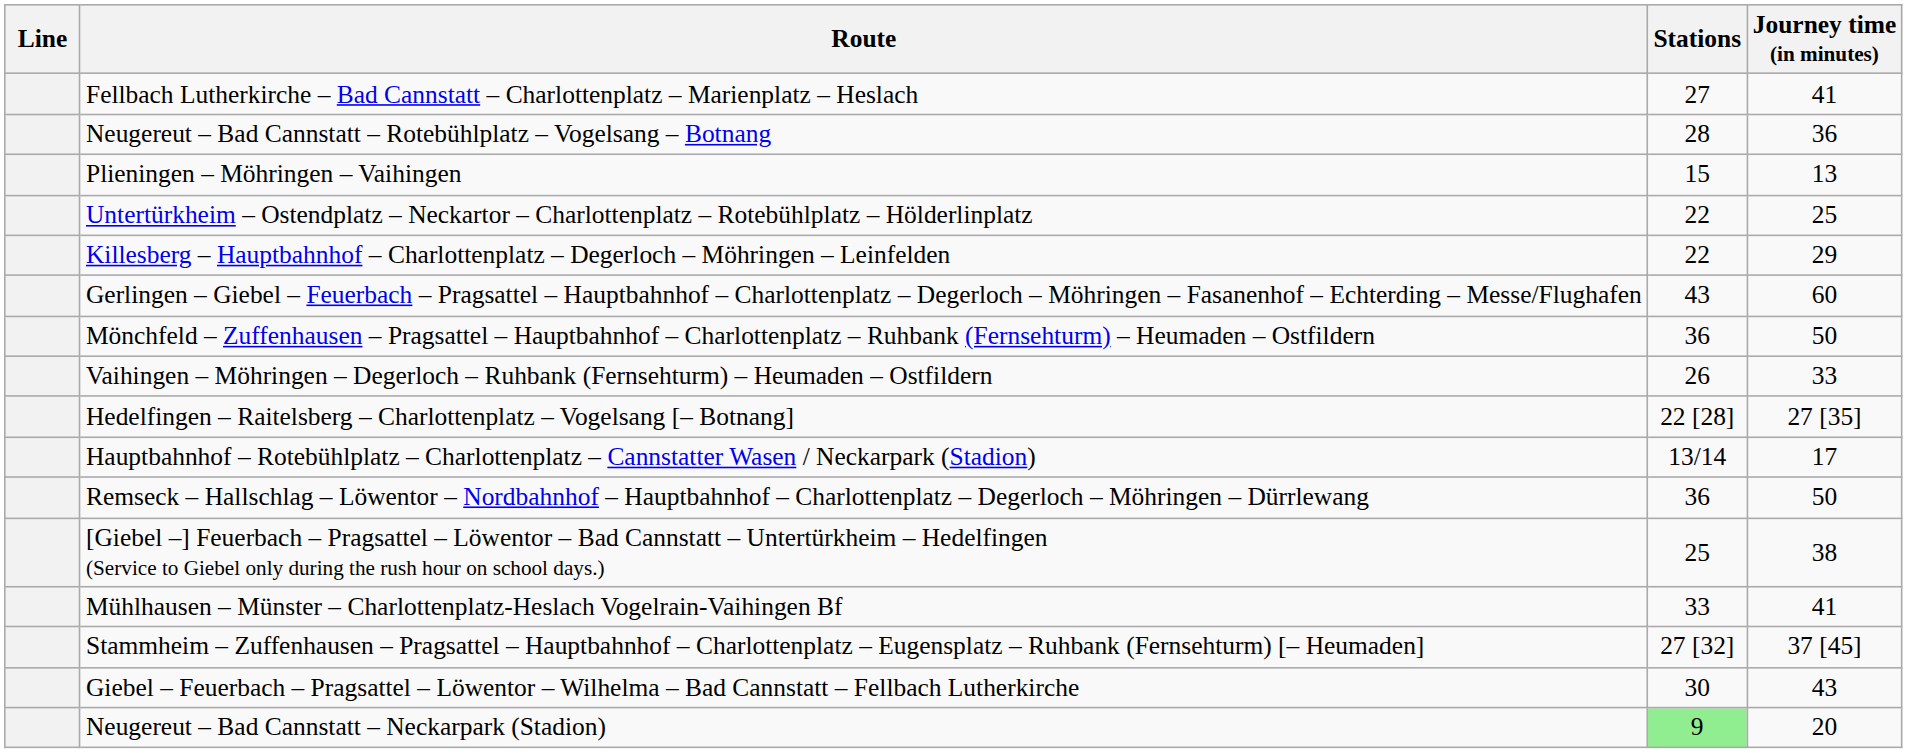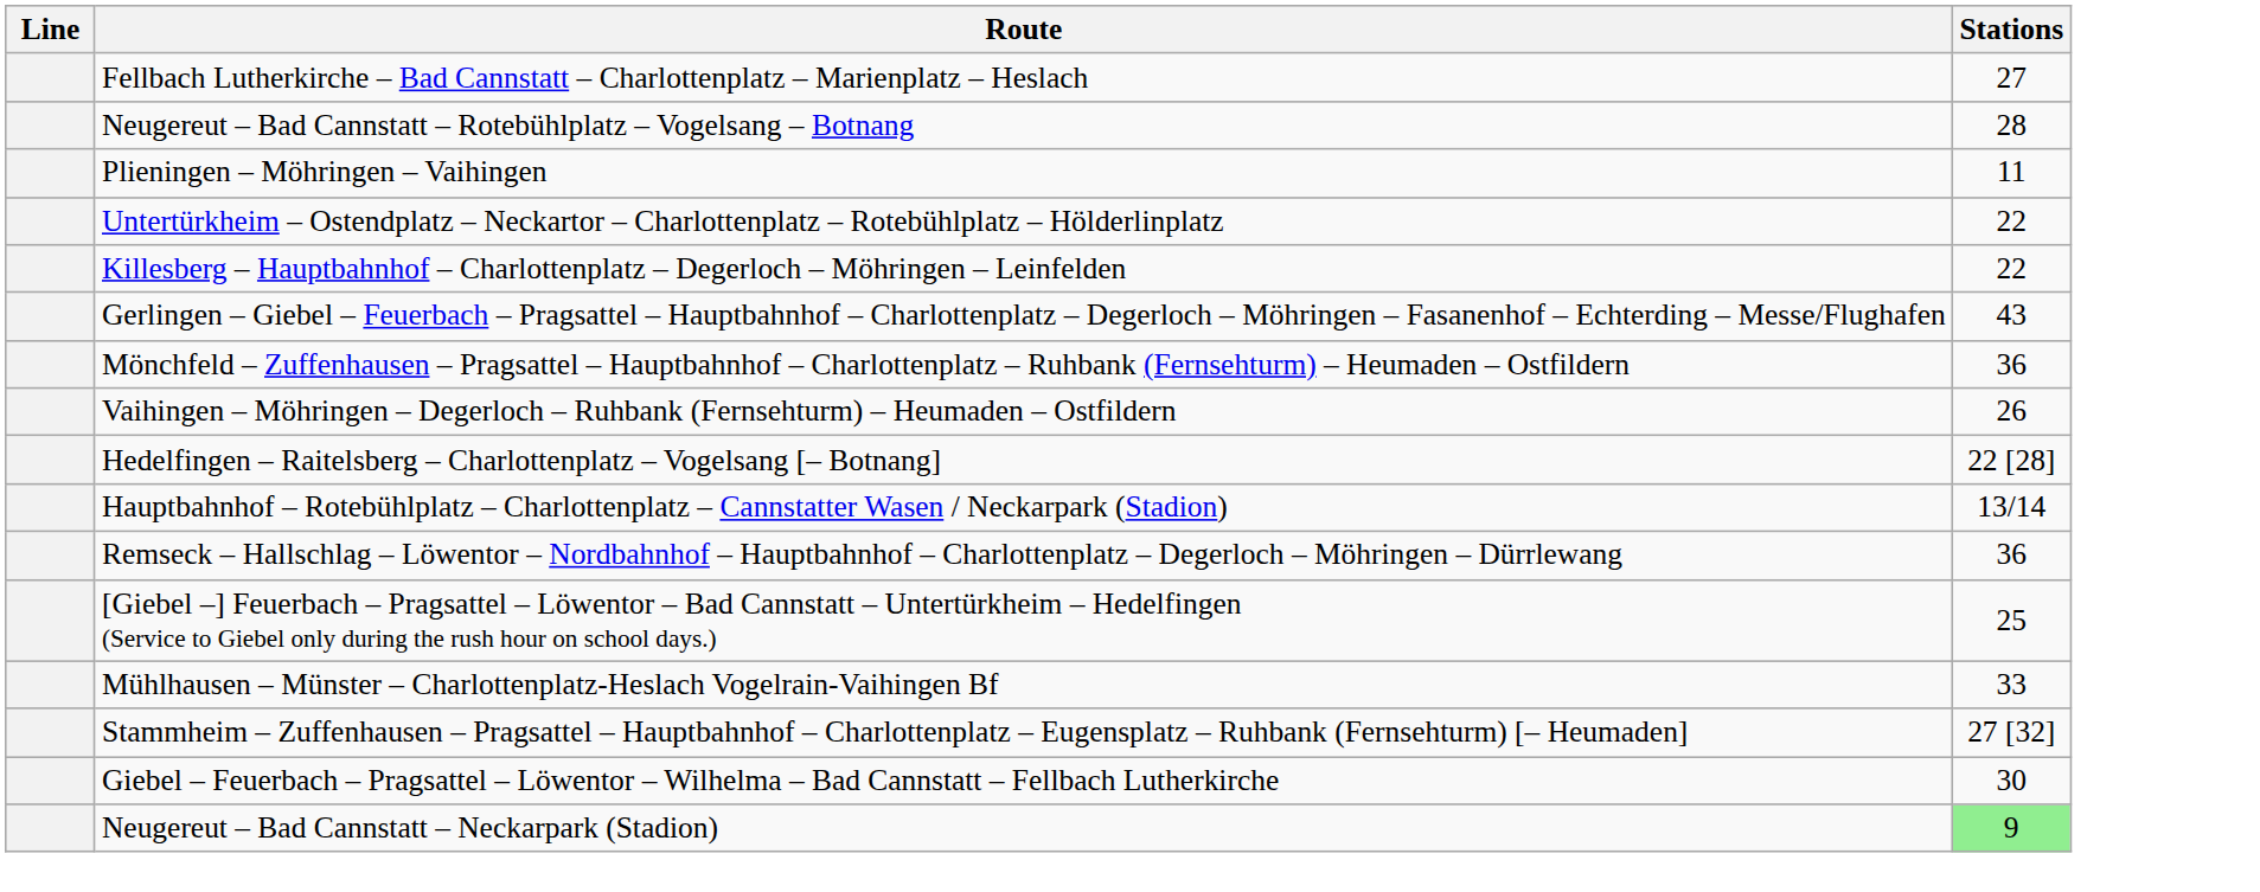- column: Journey time (in minutes) | 41 | 36 | 13 | 25 | 29 | 60 | 50 | 33 | 27 [35] | 17 | 50 | 38 | 41 | 37 [45] | 43 | 20
Plieningen – Möhringen – Vaihingen | Stations: 15 -> 11
